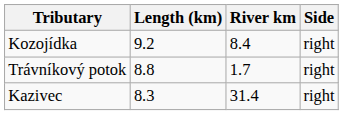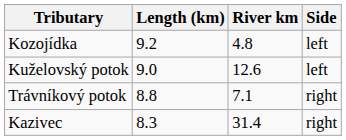Kozojídka | River km: 8.4 -> 4.8
Kozojídka | Side: right -> left
+ row: Kuželovský potok | 9.0 | 12.6 | left
Trávníkový potok | River km: 1.7 -> 7.1
